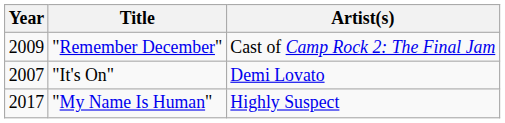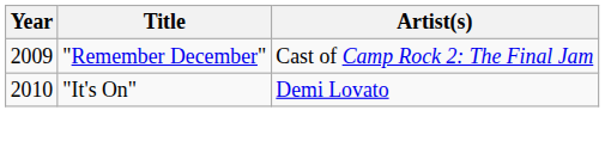"It's On" | Year: 2007 -> 2010
- row: 2017 | "My Name Is Human" | Highly Suspect
